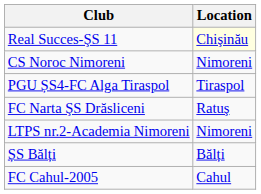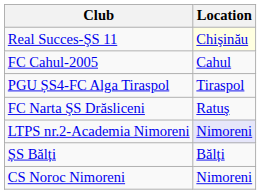rows swapped: CS Noroc Nimoreni <-> FC Cahul-2005
LTPS nr.2-Academia Nimoreni | Location: no background -> lavender background
